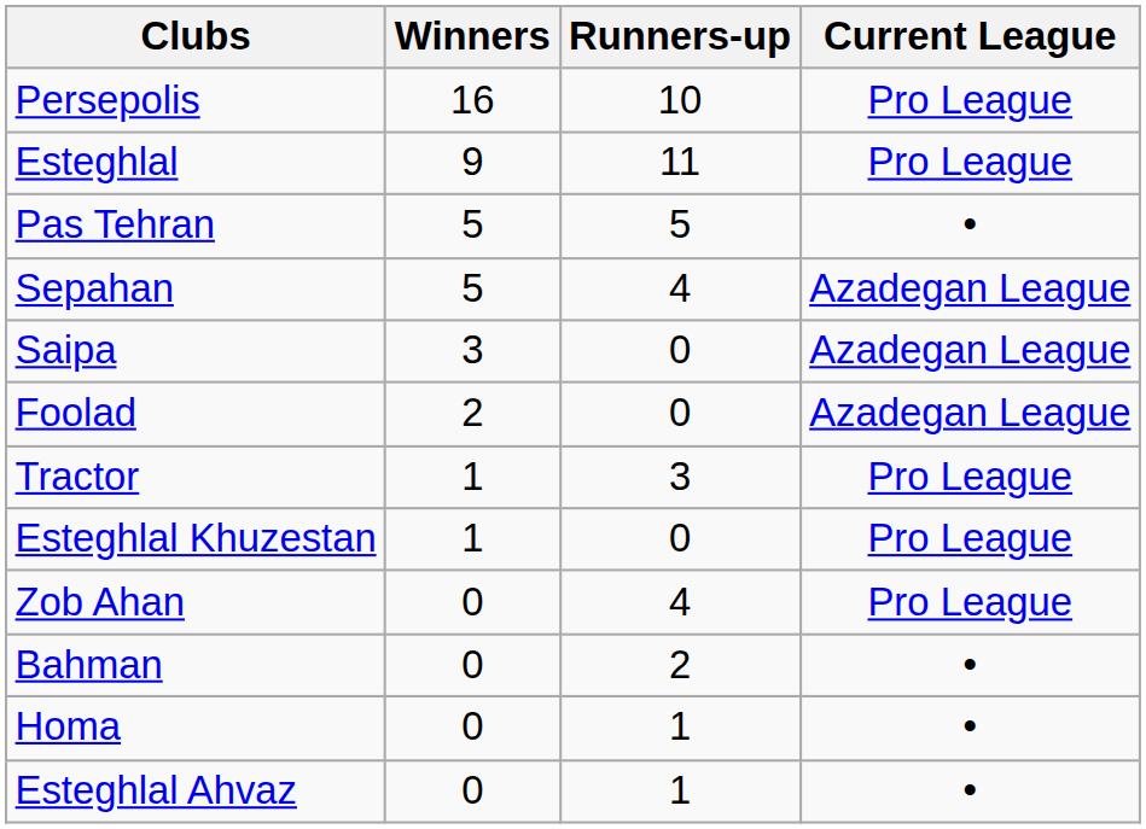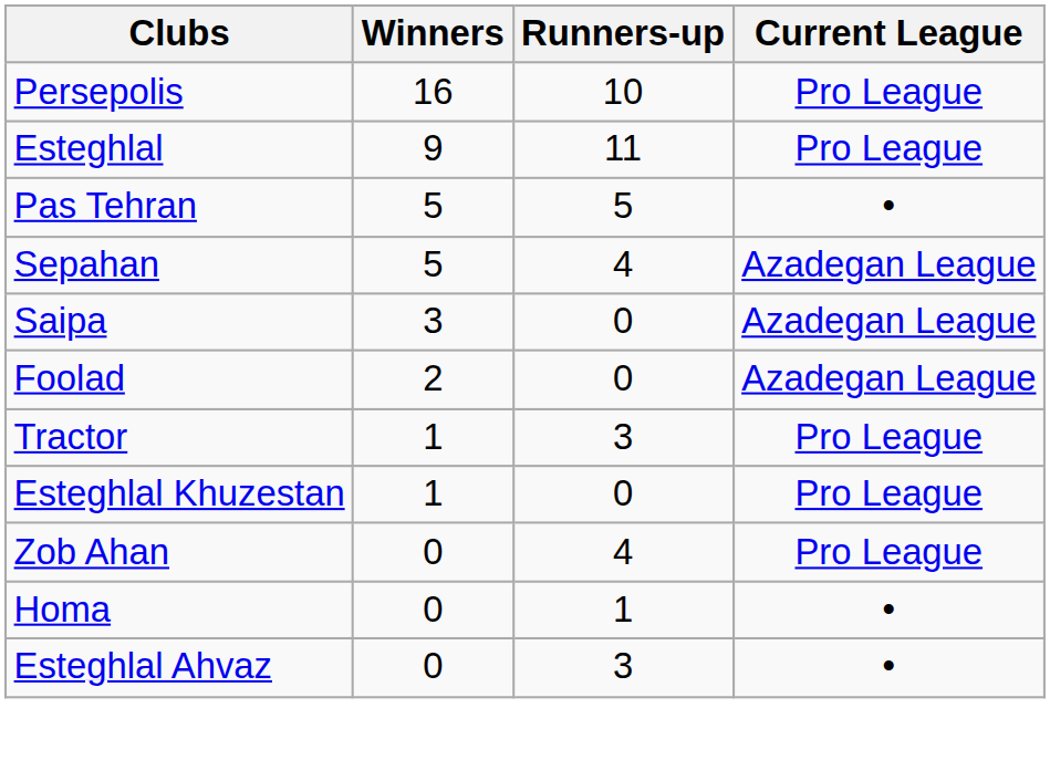- row: Bahman | 0 | 2 | •
Esteghlal Ahvaz | Runners-up: 1 -> 3
